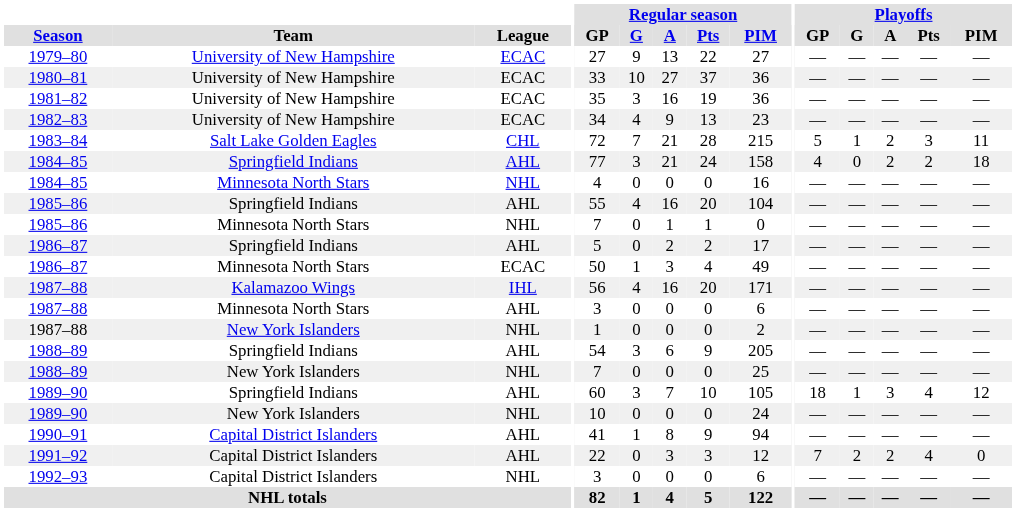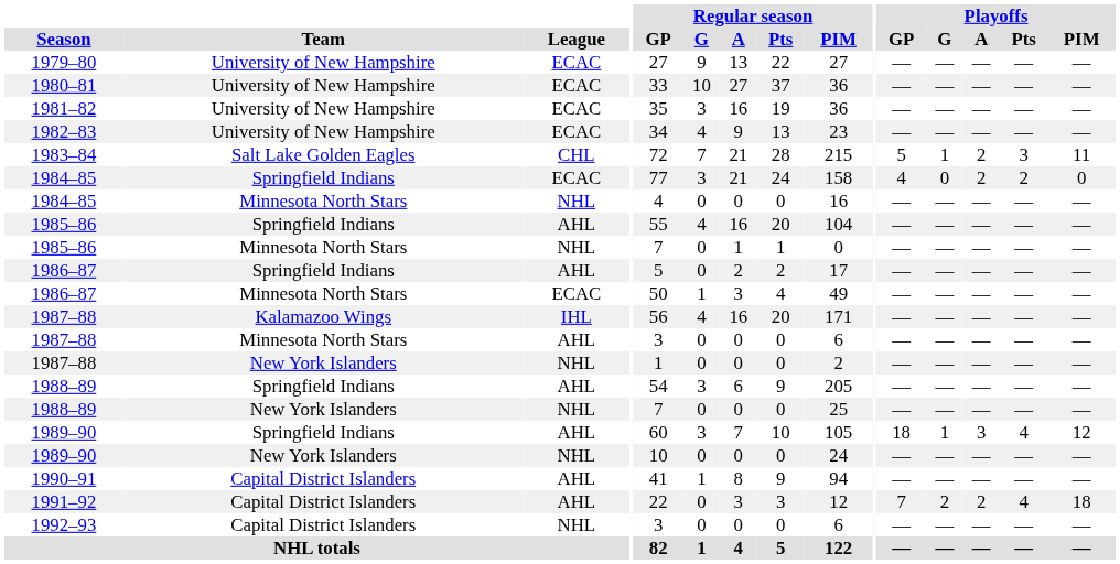1984–85 / Springfield Indians | League: AHL -> ECAC
1984–85 / Springfield Indians | Playoffs / PIM: 18 -> 0
1991–92 | Playoffs / PIM: 0 -> 18
